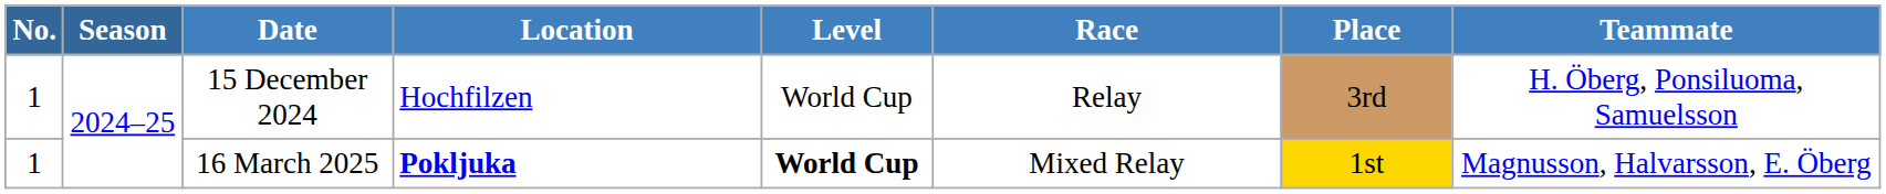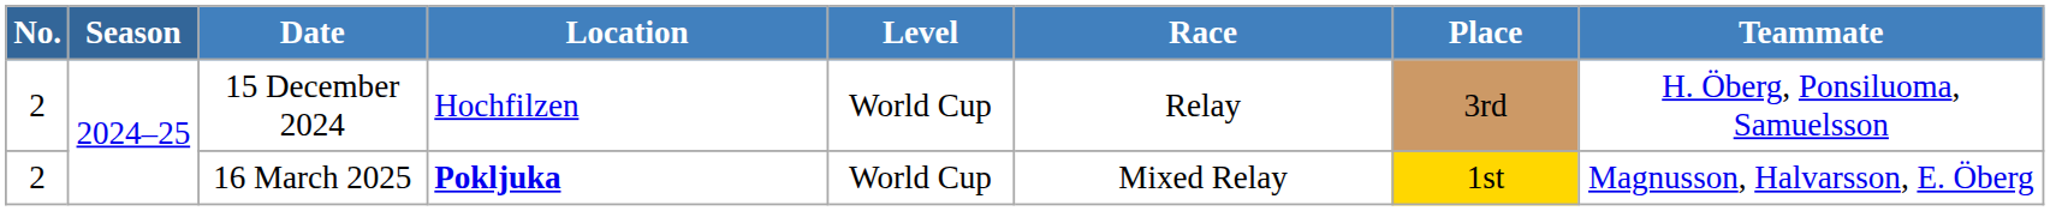15 December 2024 | No.: 1 -> 2
16 March 2025 | No.: 1 -> 2
16 March 2025 | Level: bold -> normal
